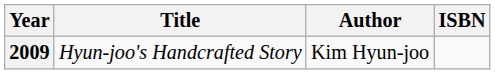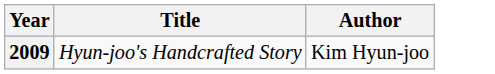- column: ISBN
